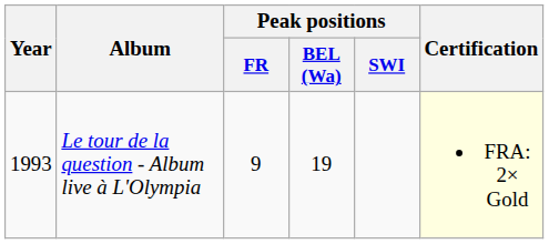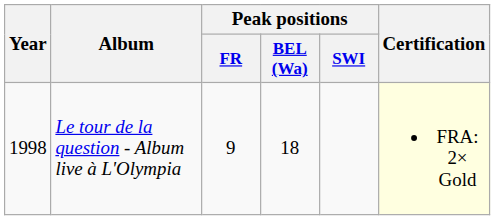Le tour de la question - Album live à L'Olympia | Year: 1993 -> 1998
Le tour de la question - Album live à L'Olympia | Peak positions / BEL (Wa): 19 -> 18
